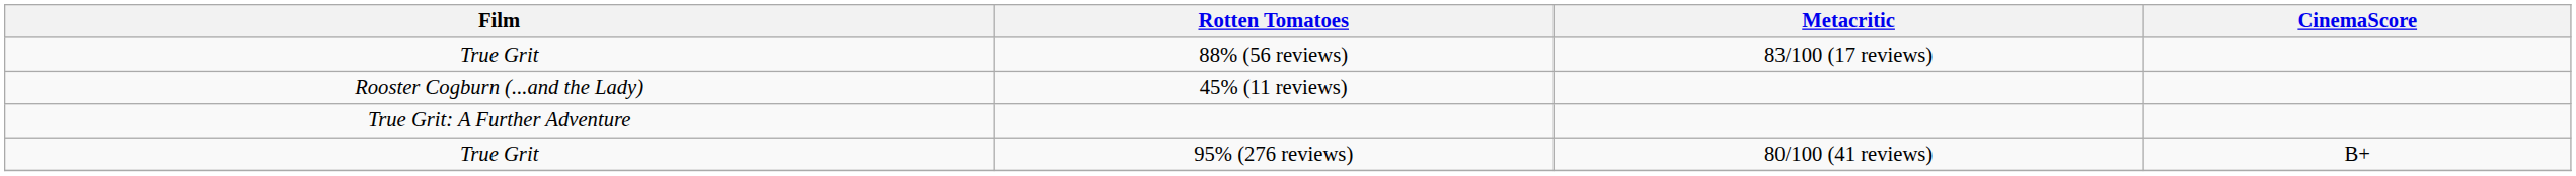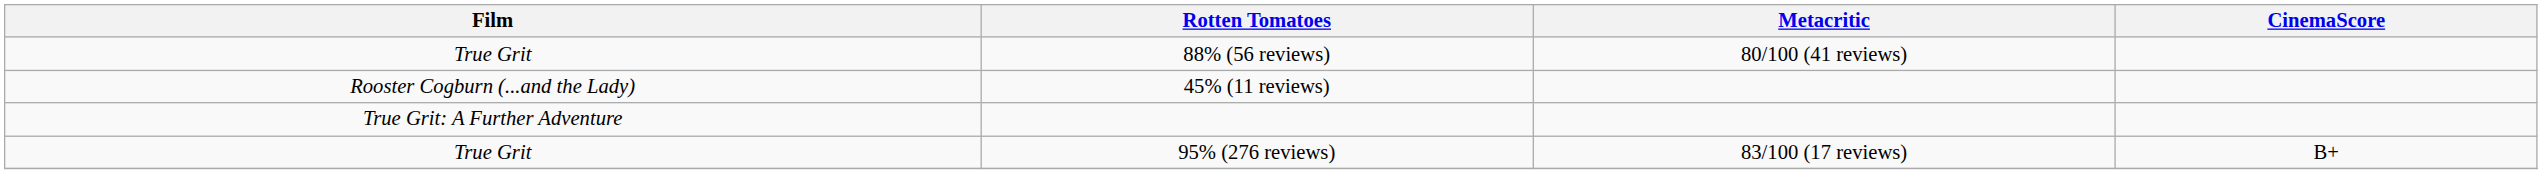88% (56 reviews) | Metacritic: 83/100 (17 reviews) -> 80/100 (41 reviews)
95% (276 reviews) | Metacritic: 80/100 (41 reviews) -> 83/100 (17 reviews)
